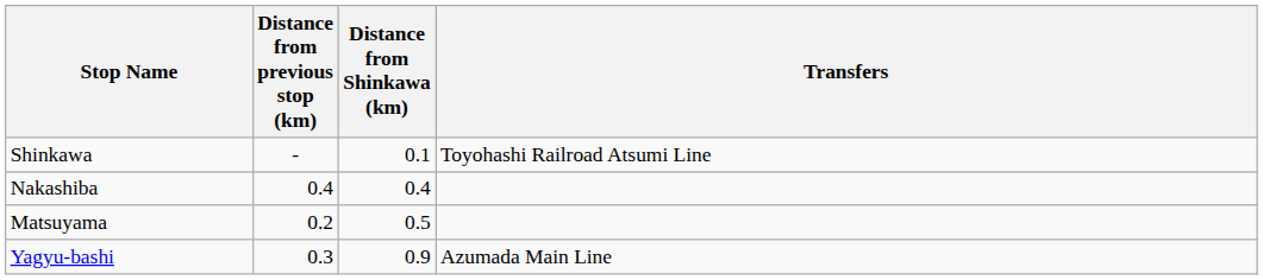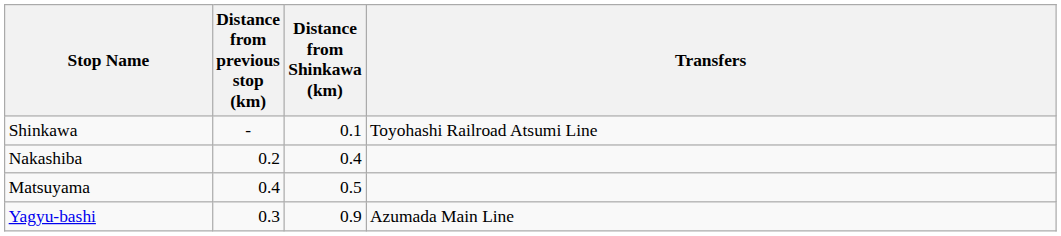Nakashiba | Distance from previous stop (km): 0.4 -> 0.2
Matsuyama | Distance from previous stop (km): 0.2 -> 0.4
